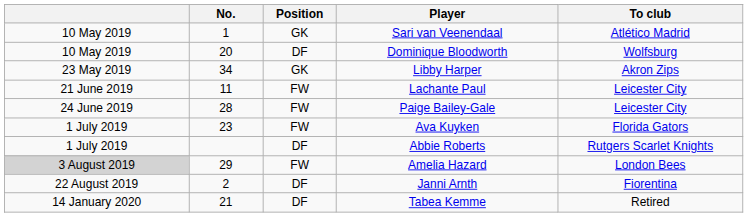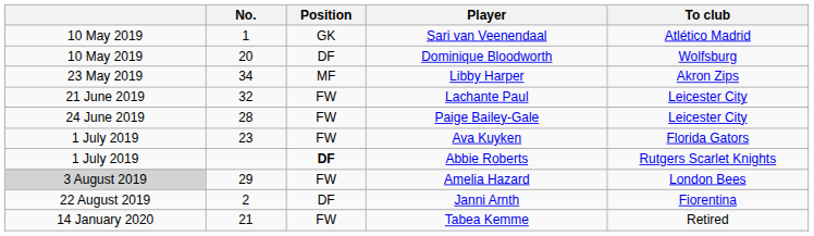Libby Harper | Position: GK -> MF
Lachante Paul | No.: 11 -> 32
Abbie Roberts | Position: normal -> bold
Tabea Kemme | Position: DF -> FW
